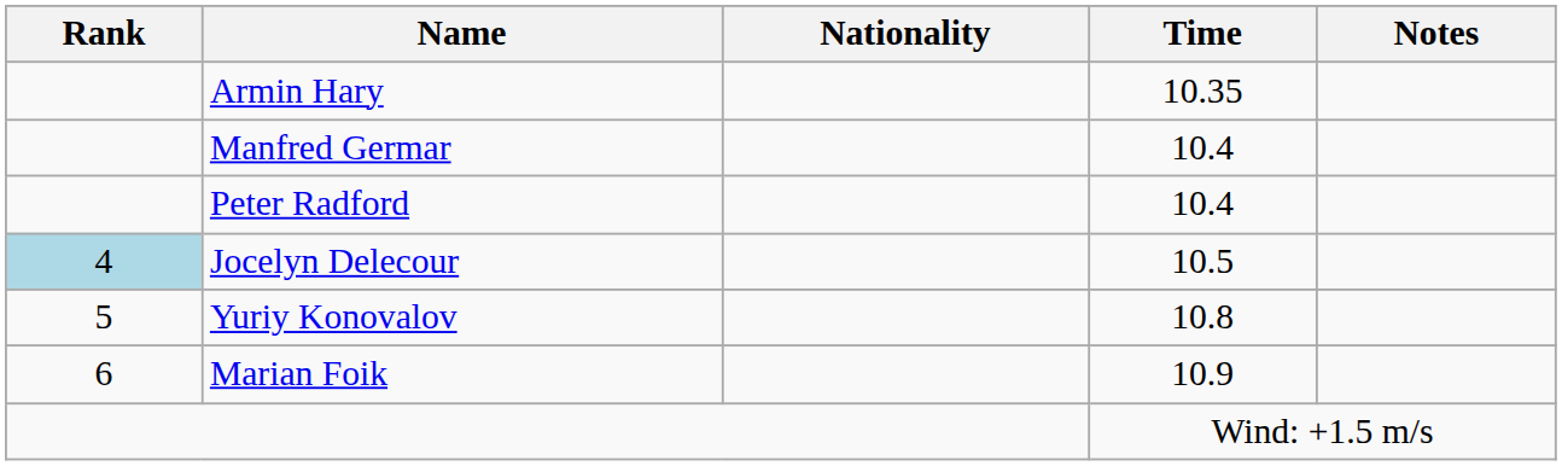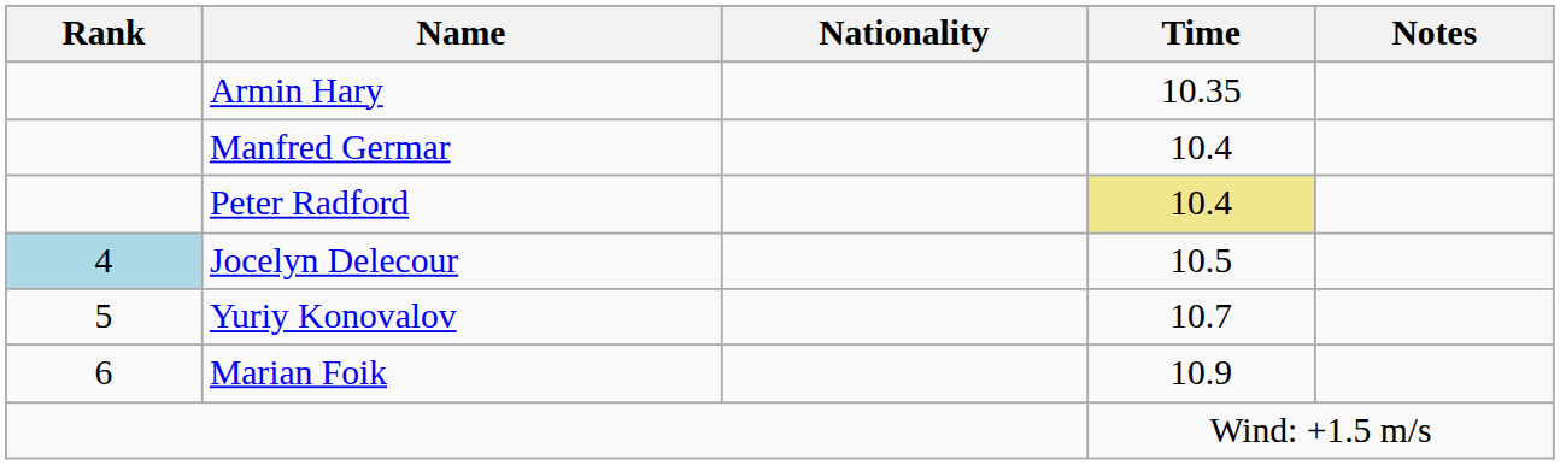Peter Radford | Time: no background -> khaki background
Yuriy Konovalov | Time: 10.8 -> 10.7
